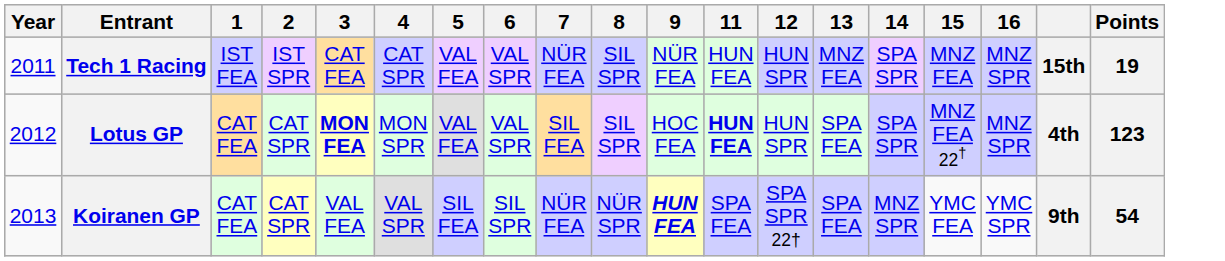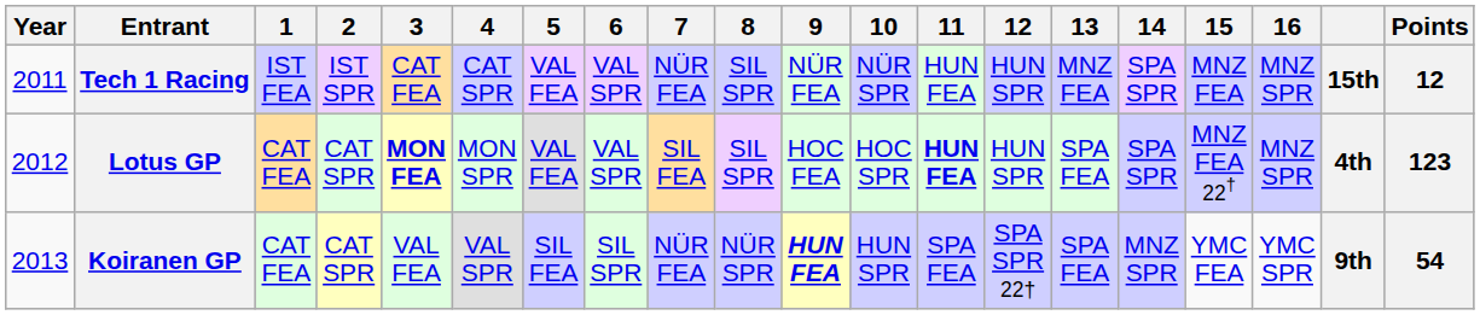+ column: 10 | NÜR SPR | HOC SPR | HUN SPR
Tech 1 Racing | Points: 19 -> 12
